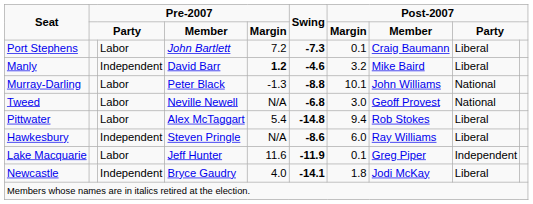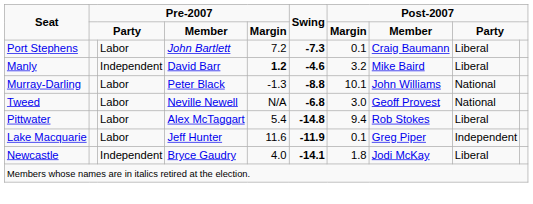- row: Hawkesbury | Independent | Steven Pringle | N/A | -8.6 | 6.0 | Ray Williams | Liberal
